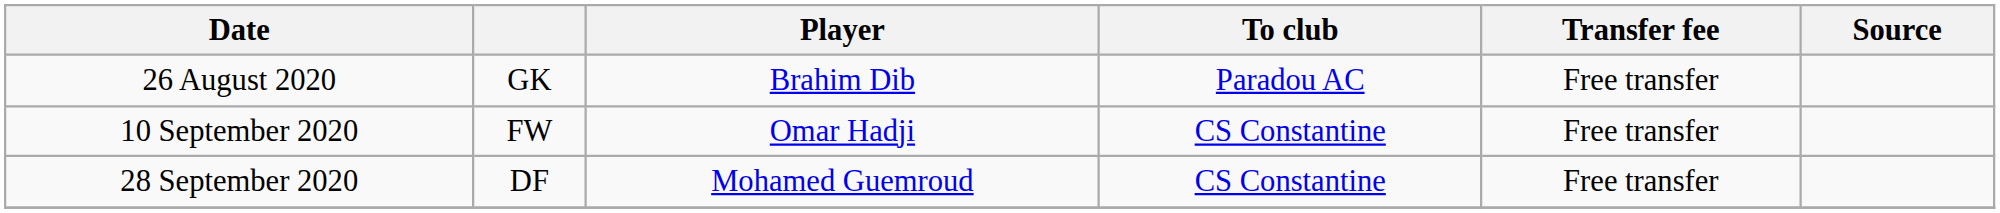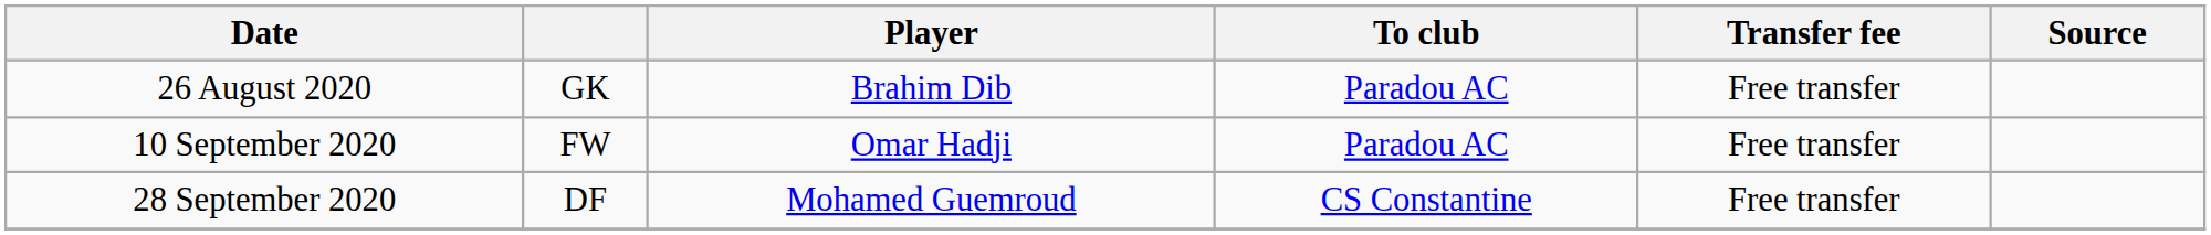10 September 2020 | To club: CS Constantine -> Paradou AC
